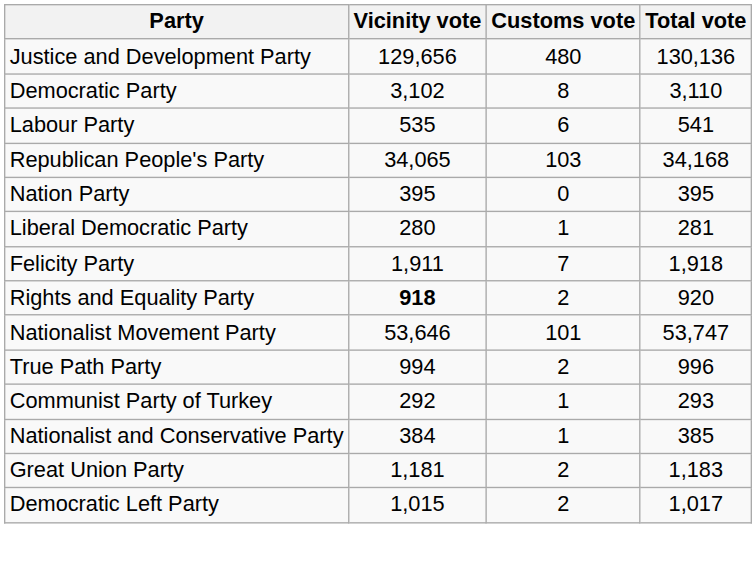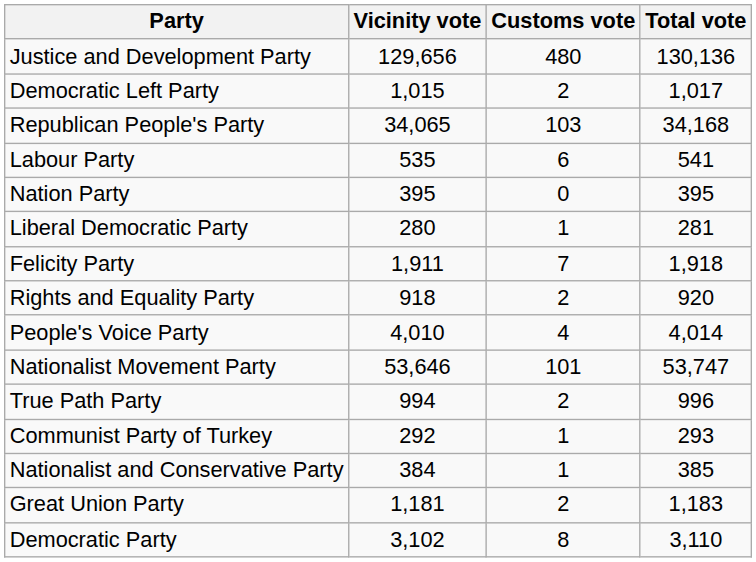rows swapped: Democratic Party <-> Democratic Left Party
rows swapped: Republican People's Party <-> Labour Party
Rights and Equality Party | Vicinity vote: bold -> normal
+ row: People's Voice Party | 4,010 | 4 | 4,014
